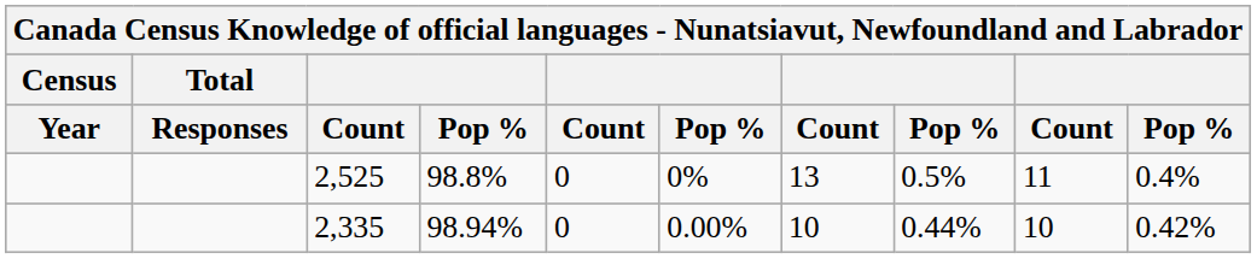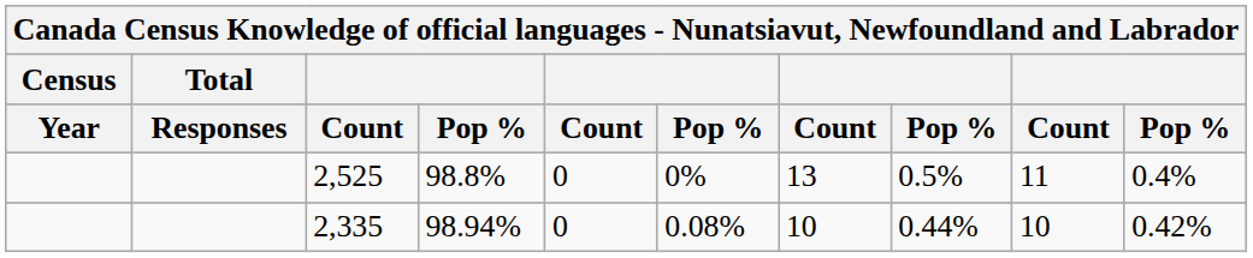2,335 | column 6: 0.00% -> 0.08%
